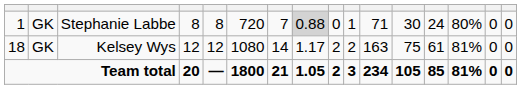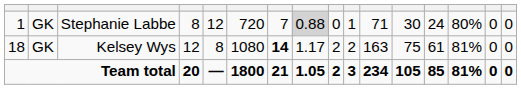Stephanie Labbe | column 5: 8 -> 12
Kelsey Wys | column 5: 12 -> 8
Kelsey Wys | column 7: normal -> bold
